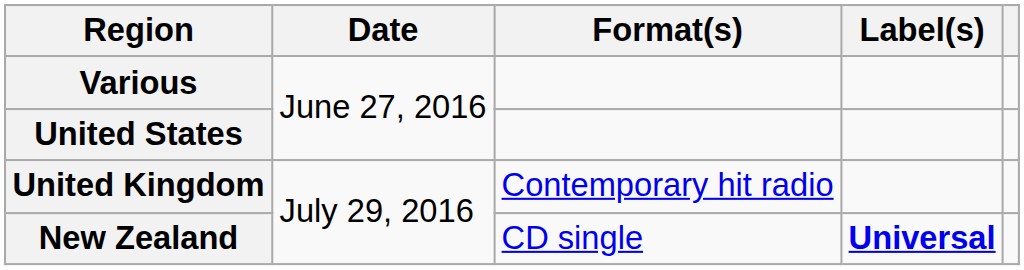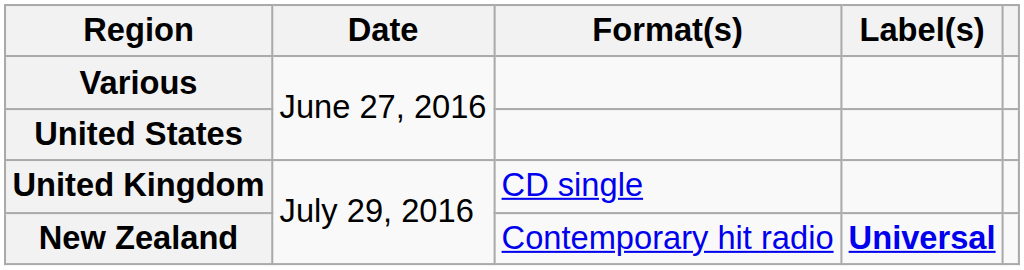United Kingdom | Format(s): Contemporary hit radio -> CD single
New Zealand | Format(s): CD single -> Contemporary hit radio
